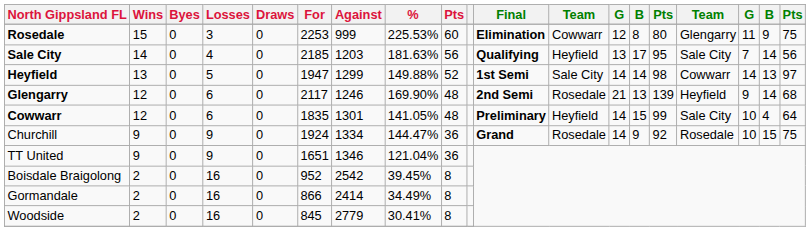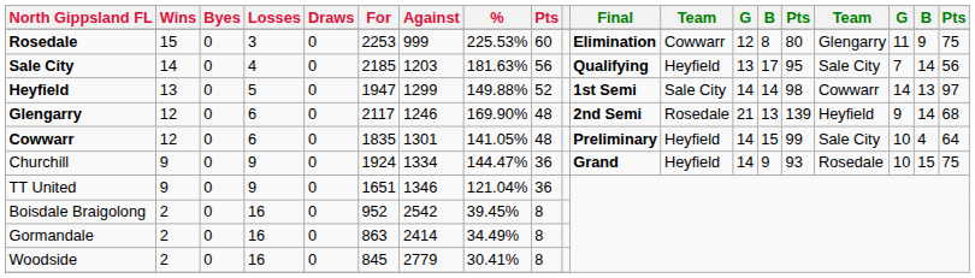Churchill | column 12: Rosedale -> Heyfield
Churchill | column 15: 92 -> 93
Gormandale | For: 866 -> 863
